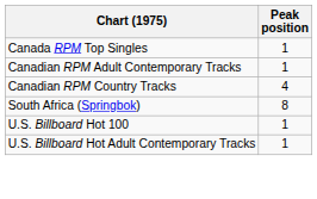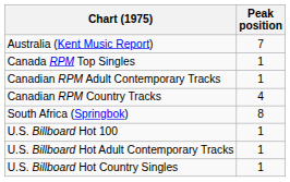+ row: Australia (Kent Music Report) | 7
+ row: U.S. Billboard Hot Country Singles | 1
